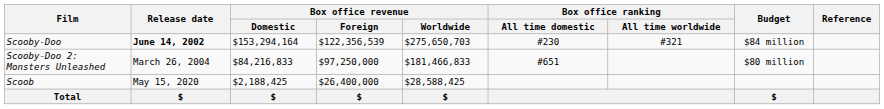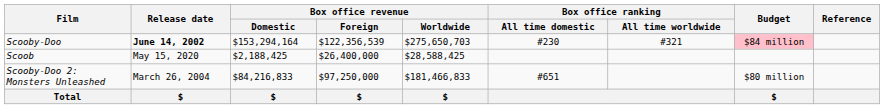Scooby-Doo | Budget: no background -> pink background
rows swapped: Scooby-Doo 2: Monsters Unleashed <-> Scoob
